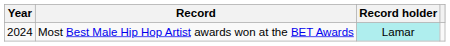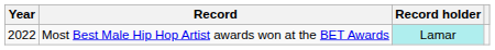Most Best Male Hip Hop Artist awards won at the BET Awards | Year: 2024 -> 2022
